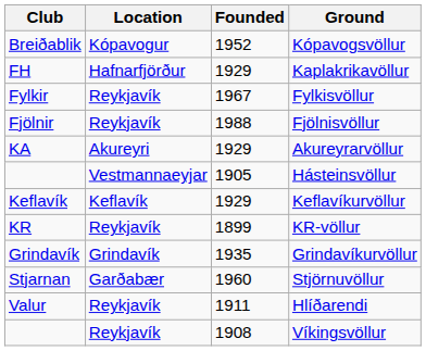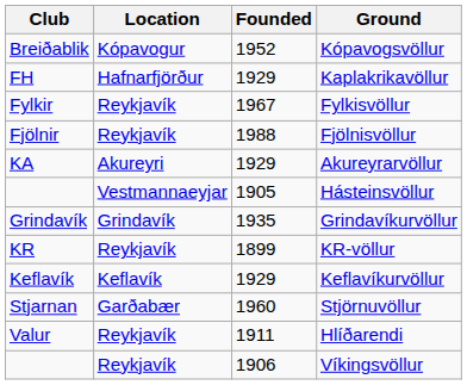rows swapped: Keflavíkurvöllur <-> Grindavíkurvöllur
Víkingsvöllur | Founded: 1908 -> 1906
